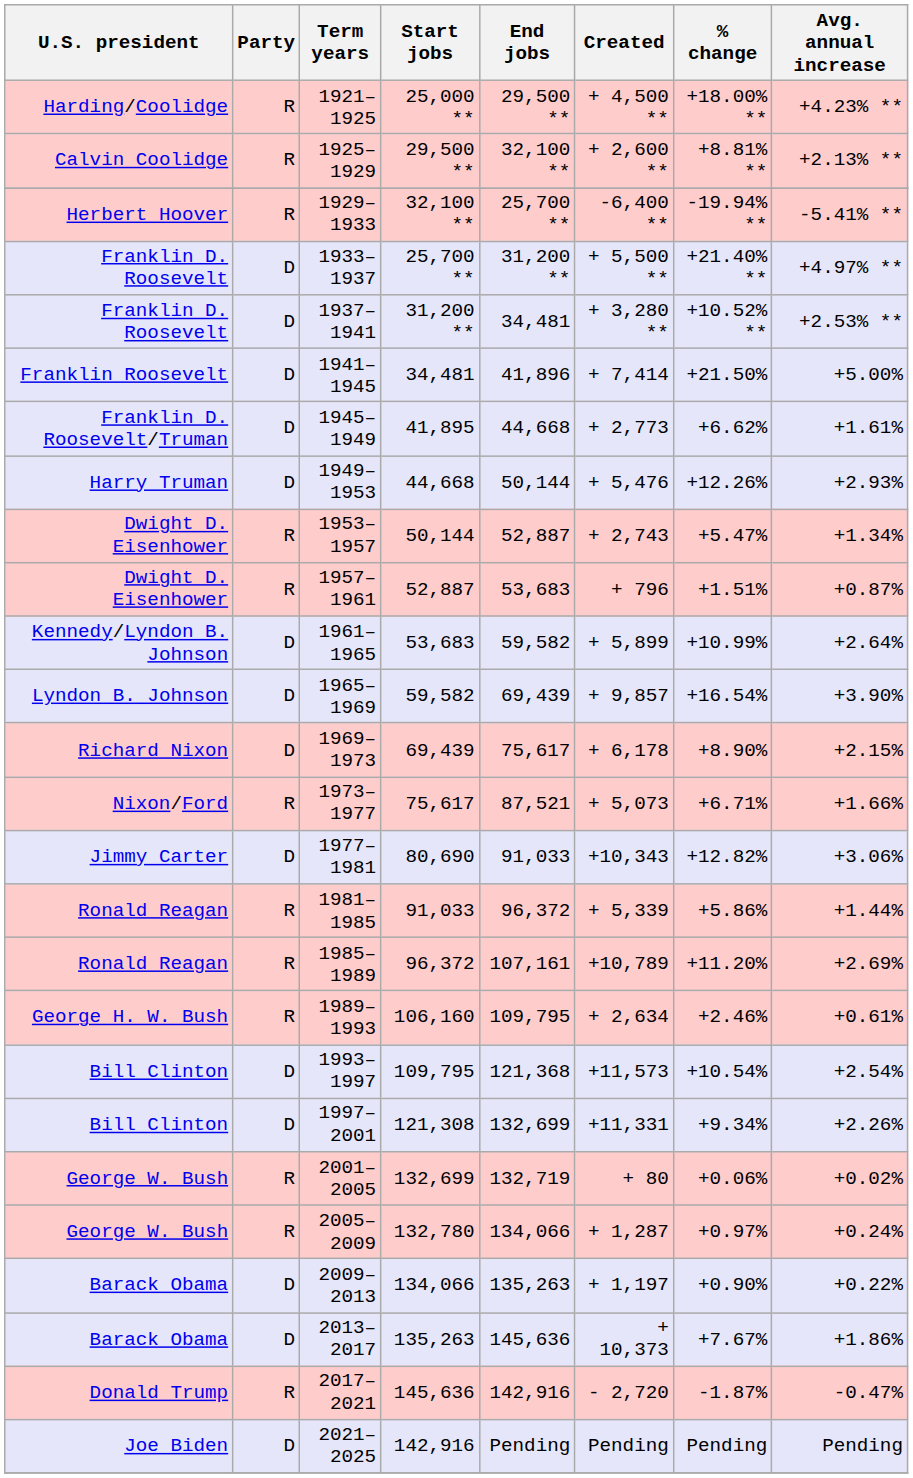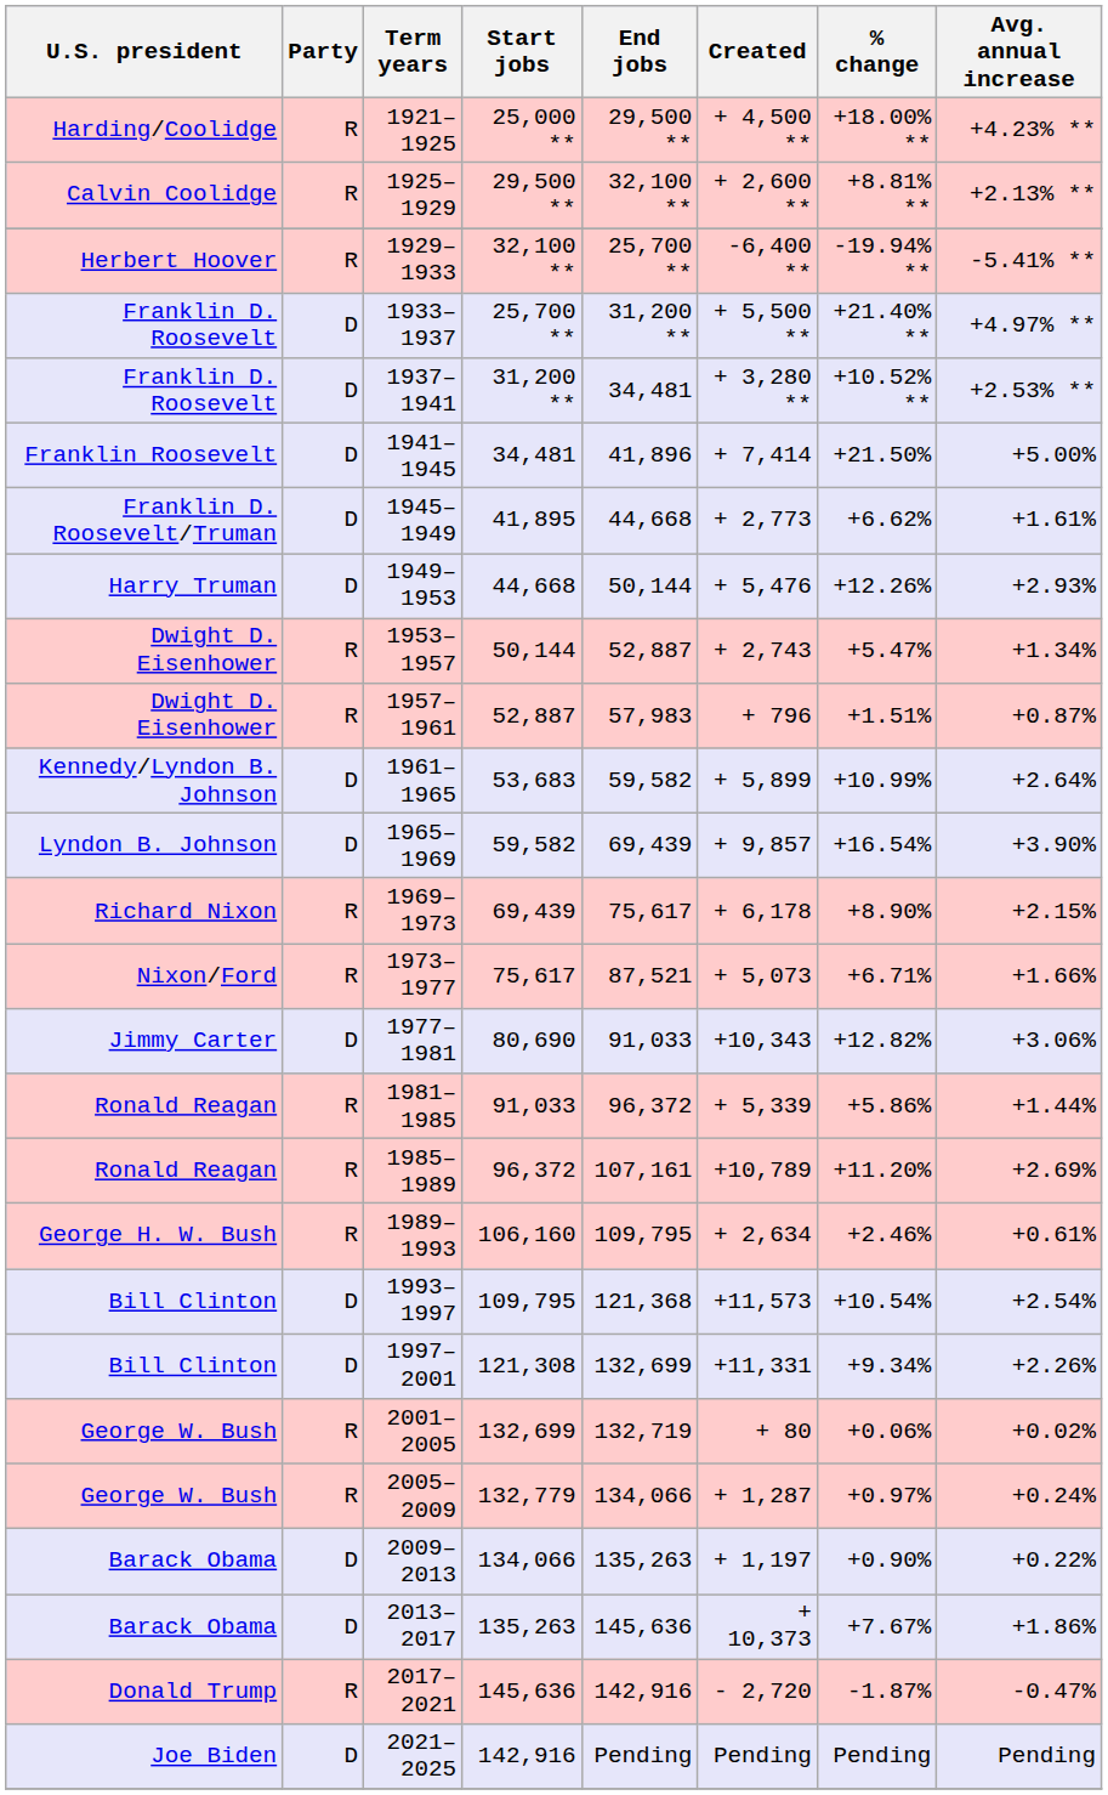1957–1961 | End jobs: 53,683 -> 57,983
1969–1973 | Party: D -> R
2005–2009 | Start jobs: 132,780 -> 132,779
